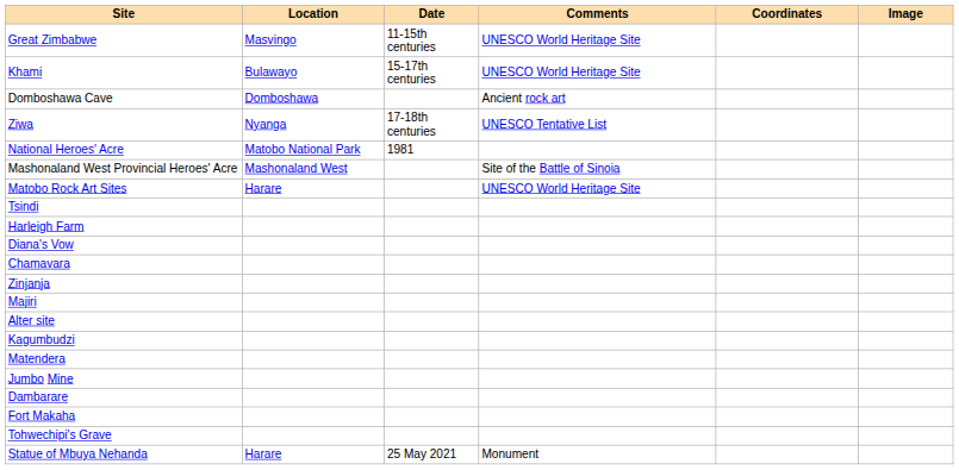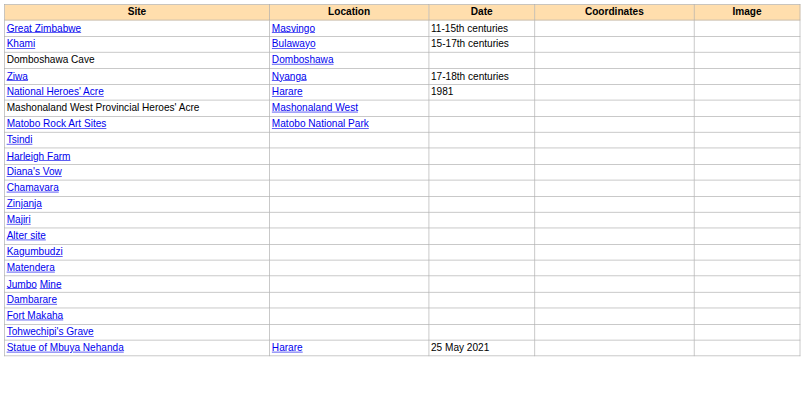- column: Comments | UNESCO World Heritage Site | UNESCO World Heritage Site | Ancient rock art | UNESCO Tentative List | Site of the Battle of Sinoia | UNESCO World Heritage Site | Monument
National Heroes' Acre | Location: Matobo National Park -> Harare
Matobo Rock Art Sites | Location: Harare -> Matobo National Park
